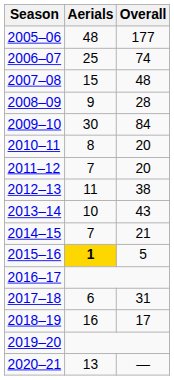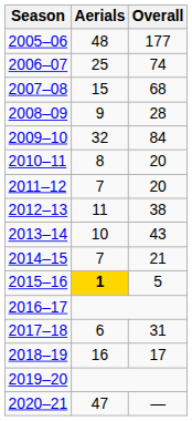2007–08 | Overall: 48 -> 68
2009–10 | Aerials: 30 -> 32
2020–21 | Aerials: 13 -> 47
